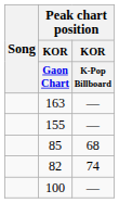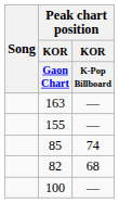85 | Peak chart position / KOR / K-Pop Billboard: 68 -> 74
82 | Peak chart position / KOR / K-Pop Billboard: 74 -> 68
